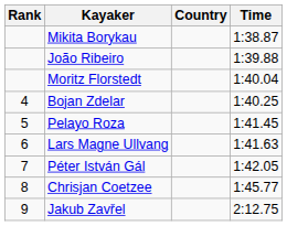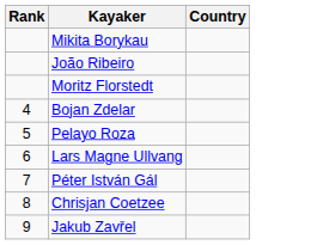- column: Time | 1:38.87 | 1:39.88 | 1:40.04 | 1:40.25 | 1:41.45 | 1:41.63 | 1:42.05 | 1:45.77 | 2:12.75
